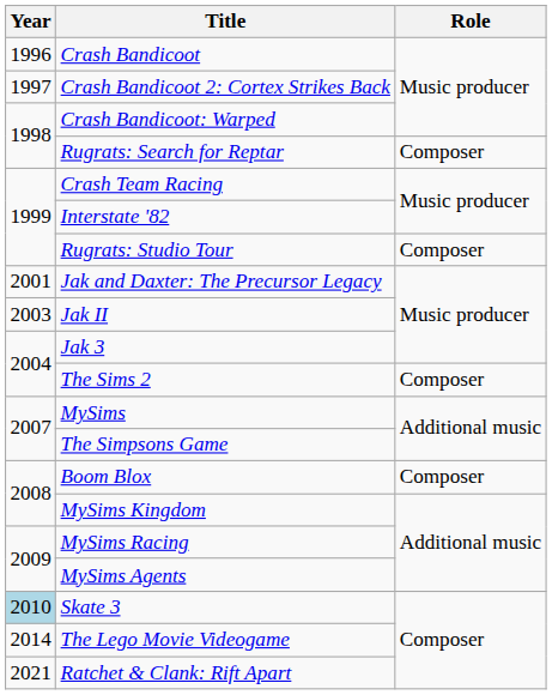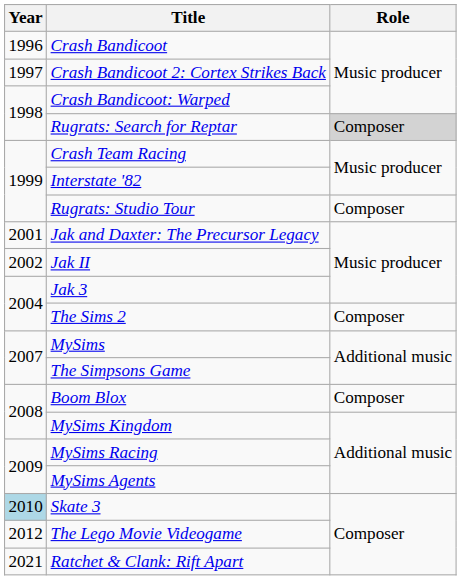Rugrats: Search for Reptar | Role: no background -> lightgrey background
Jak II | Year: 2003 -> 2002
The Lego Movie Videogame | Year: 2014 -> 2012
